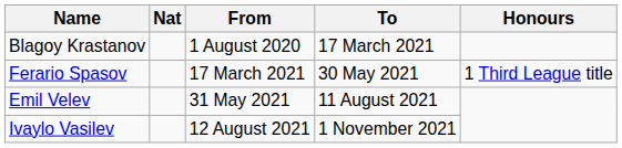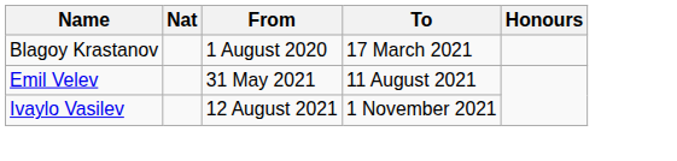- row: Ferario Spasov | 17 March 2021 | 30 May 2021 | 1 Third League title
